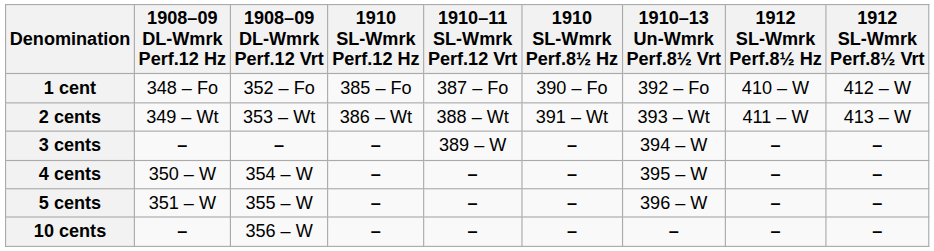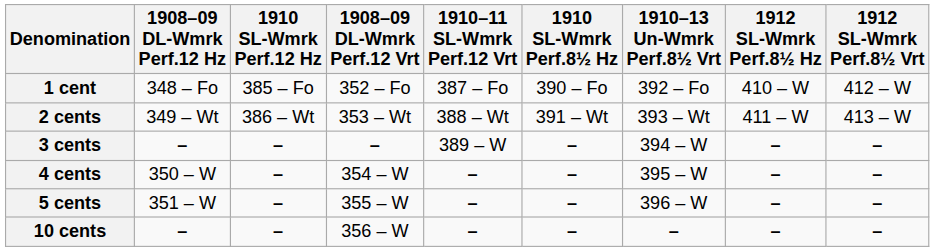columns swapped: 1908–09 DL-Wmrk Perf.12 Vrt <-> 1910 SL-Wmrk Perf.12 Hz
